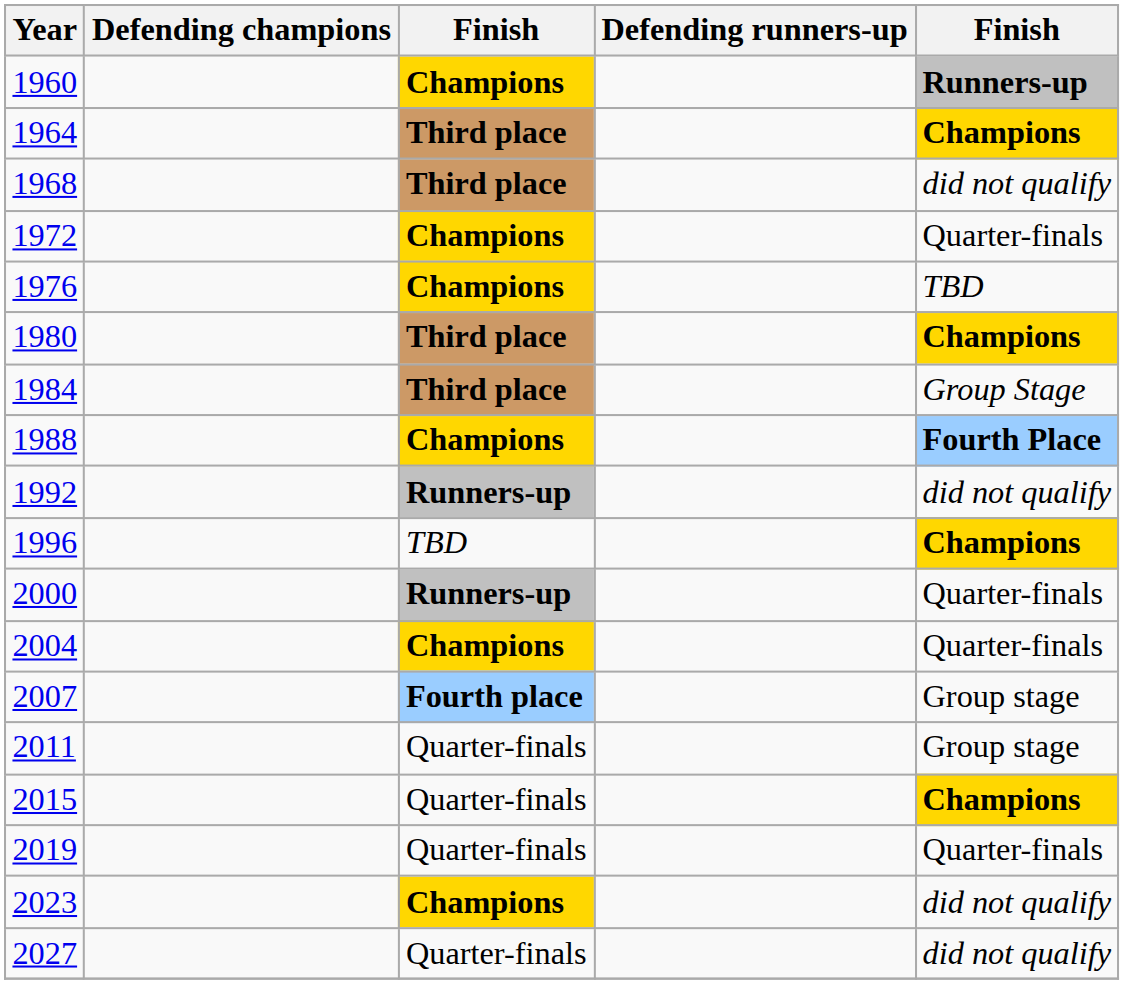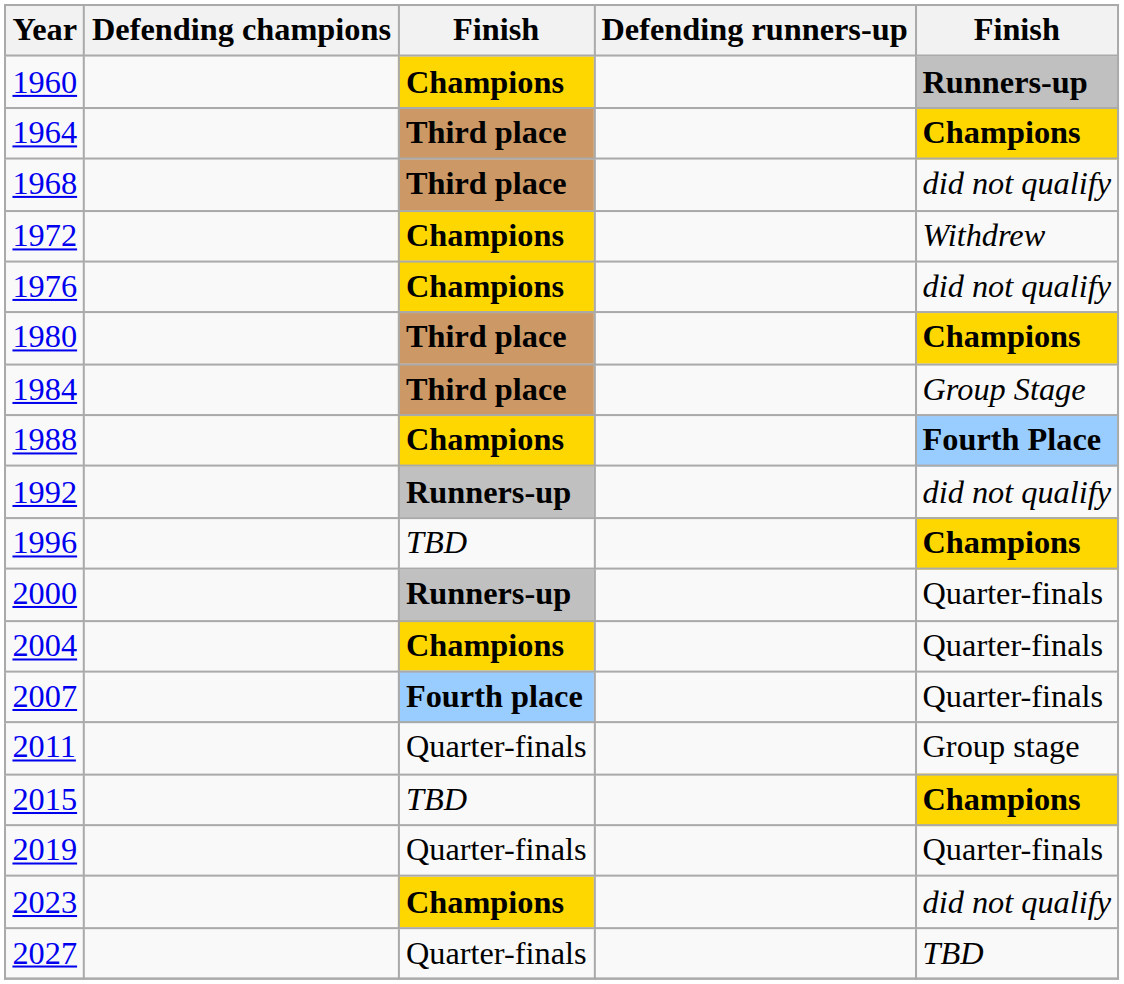1972 | column 5: Quarter-finals -> Withdrew
1976 | column 5: TBD -> did not qualify
2007 | column 5: Group stage -> Quarter-finals
2015 | column 3: Quarter-finals -> TBD
2027 | column 5: did not qualify -> TBD
